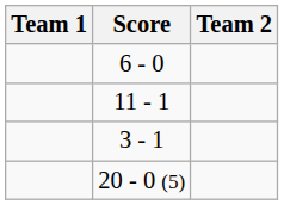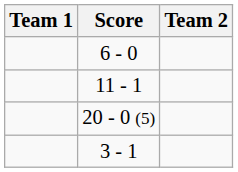rows swapped: 3 - 1 <-> 20 - 0 (5)
